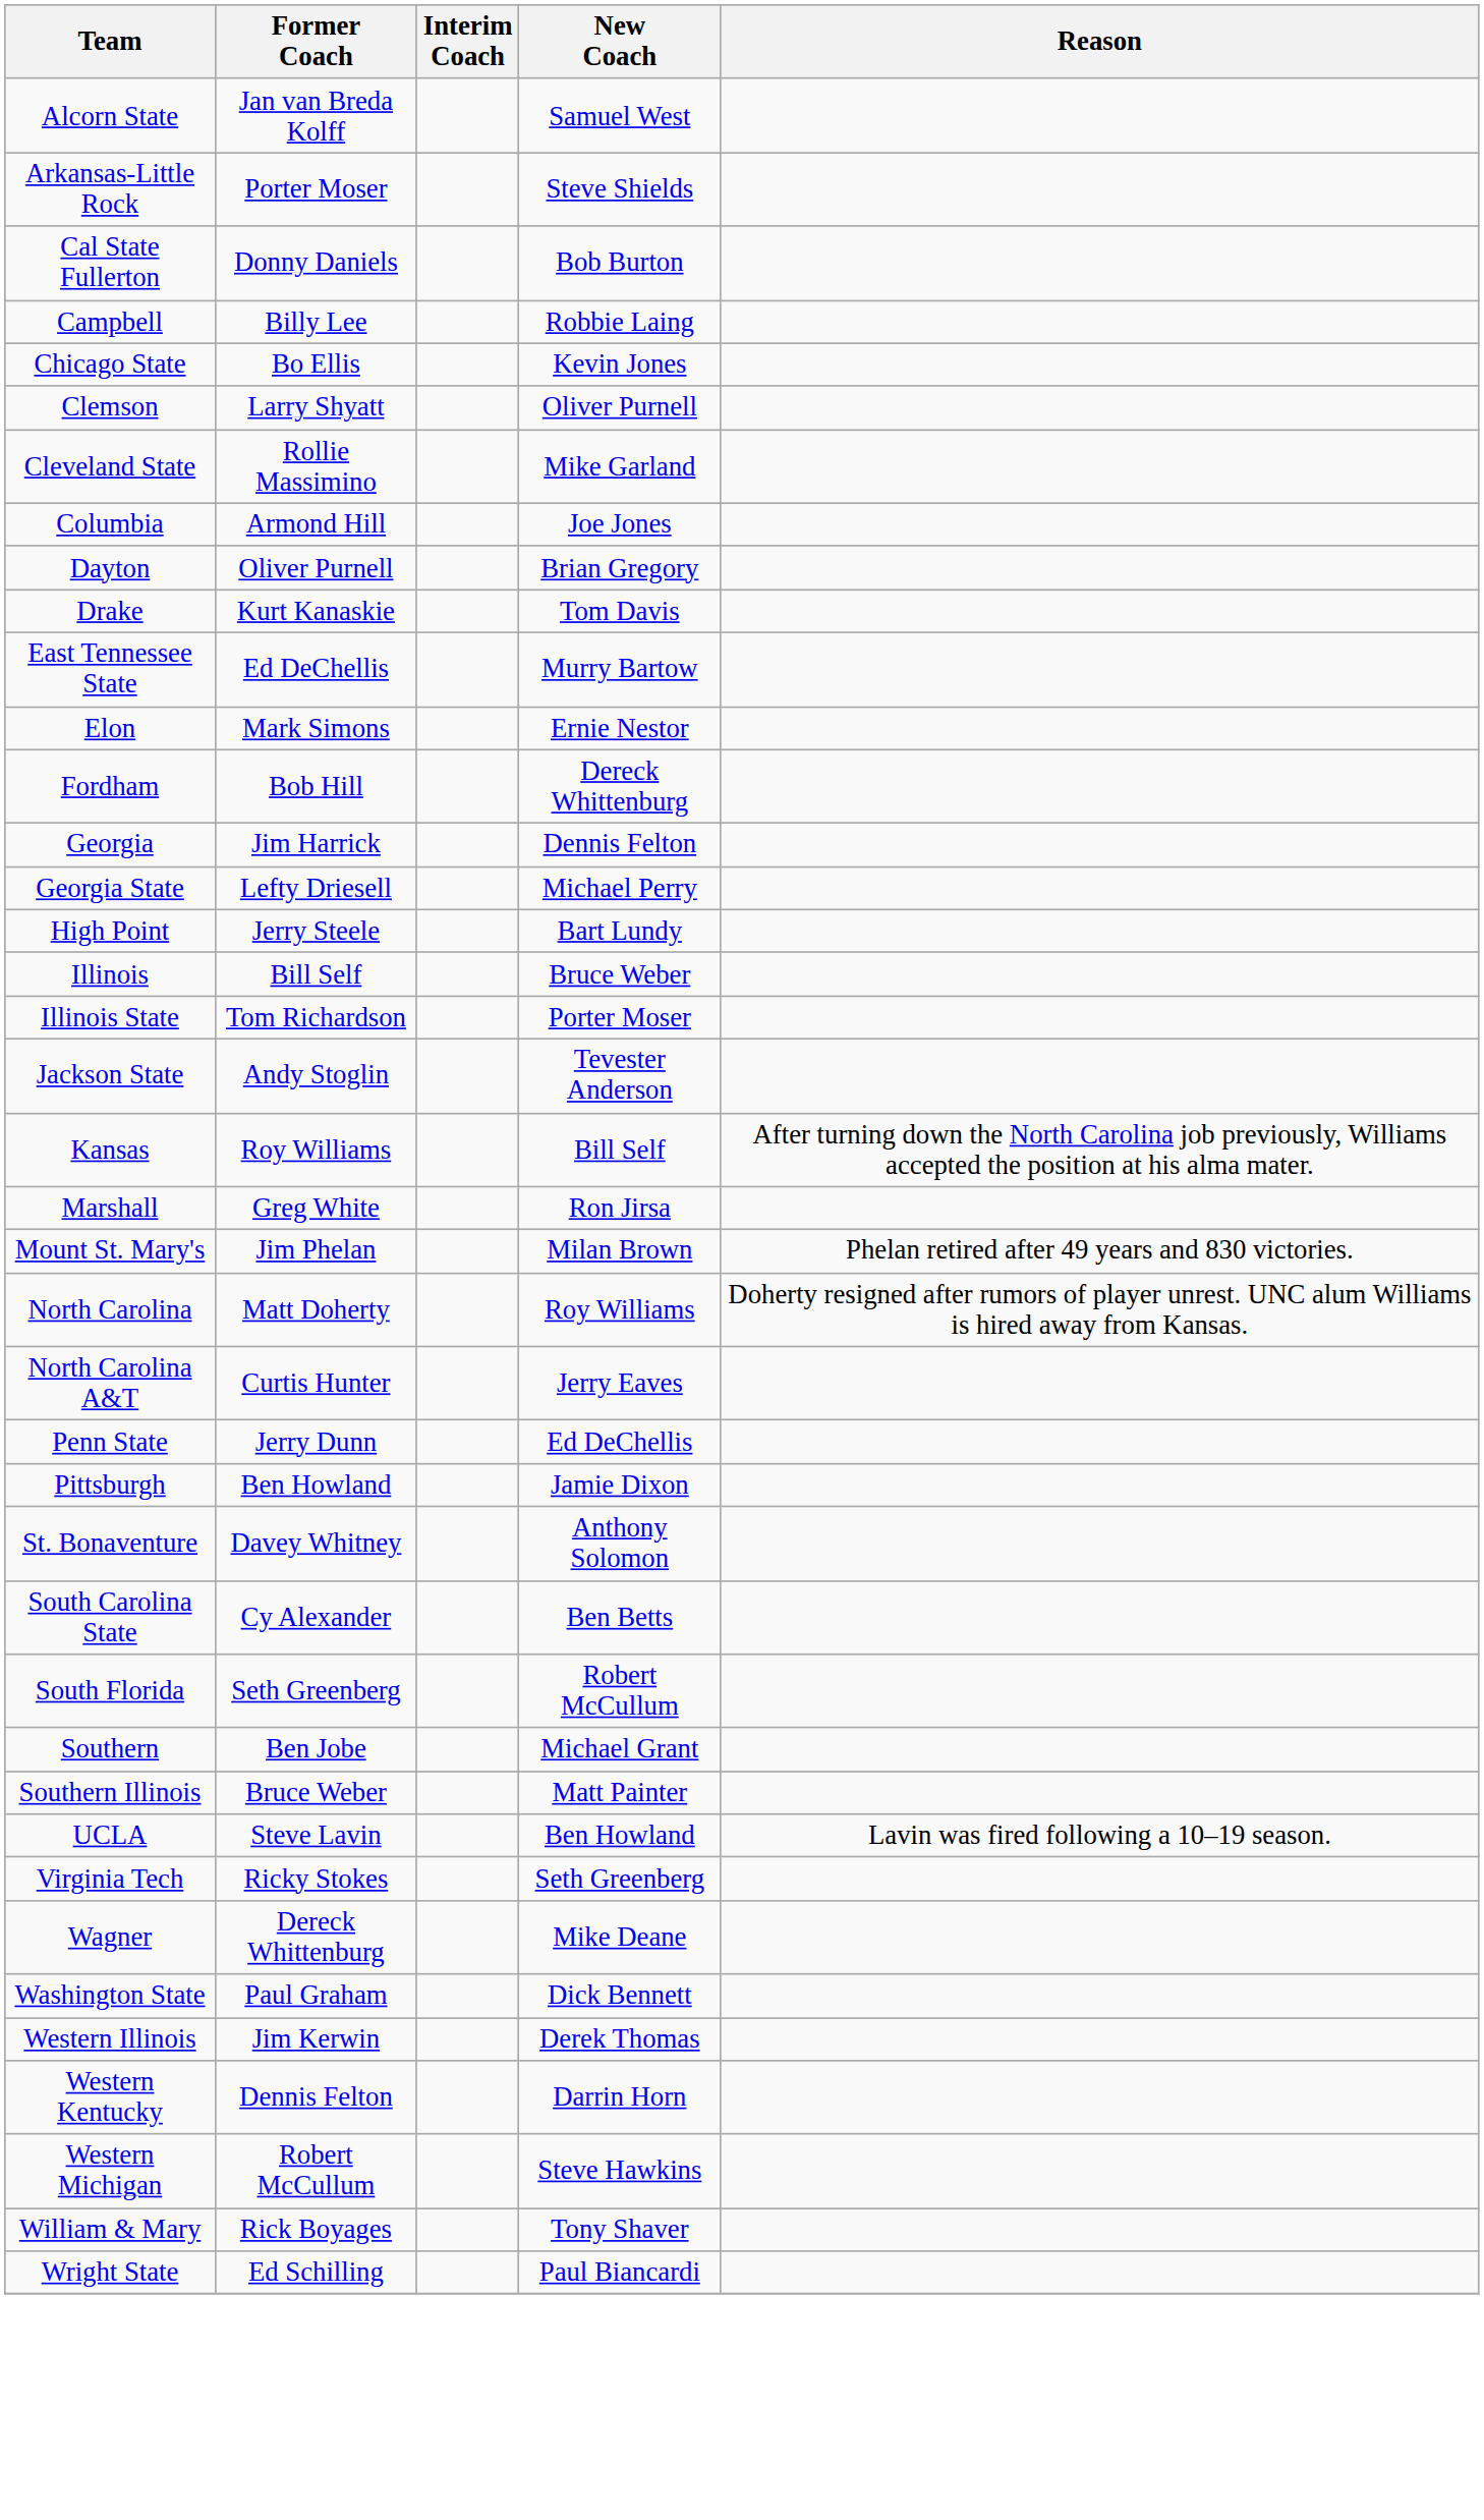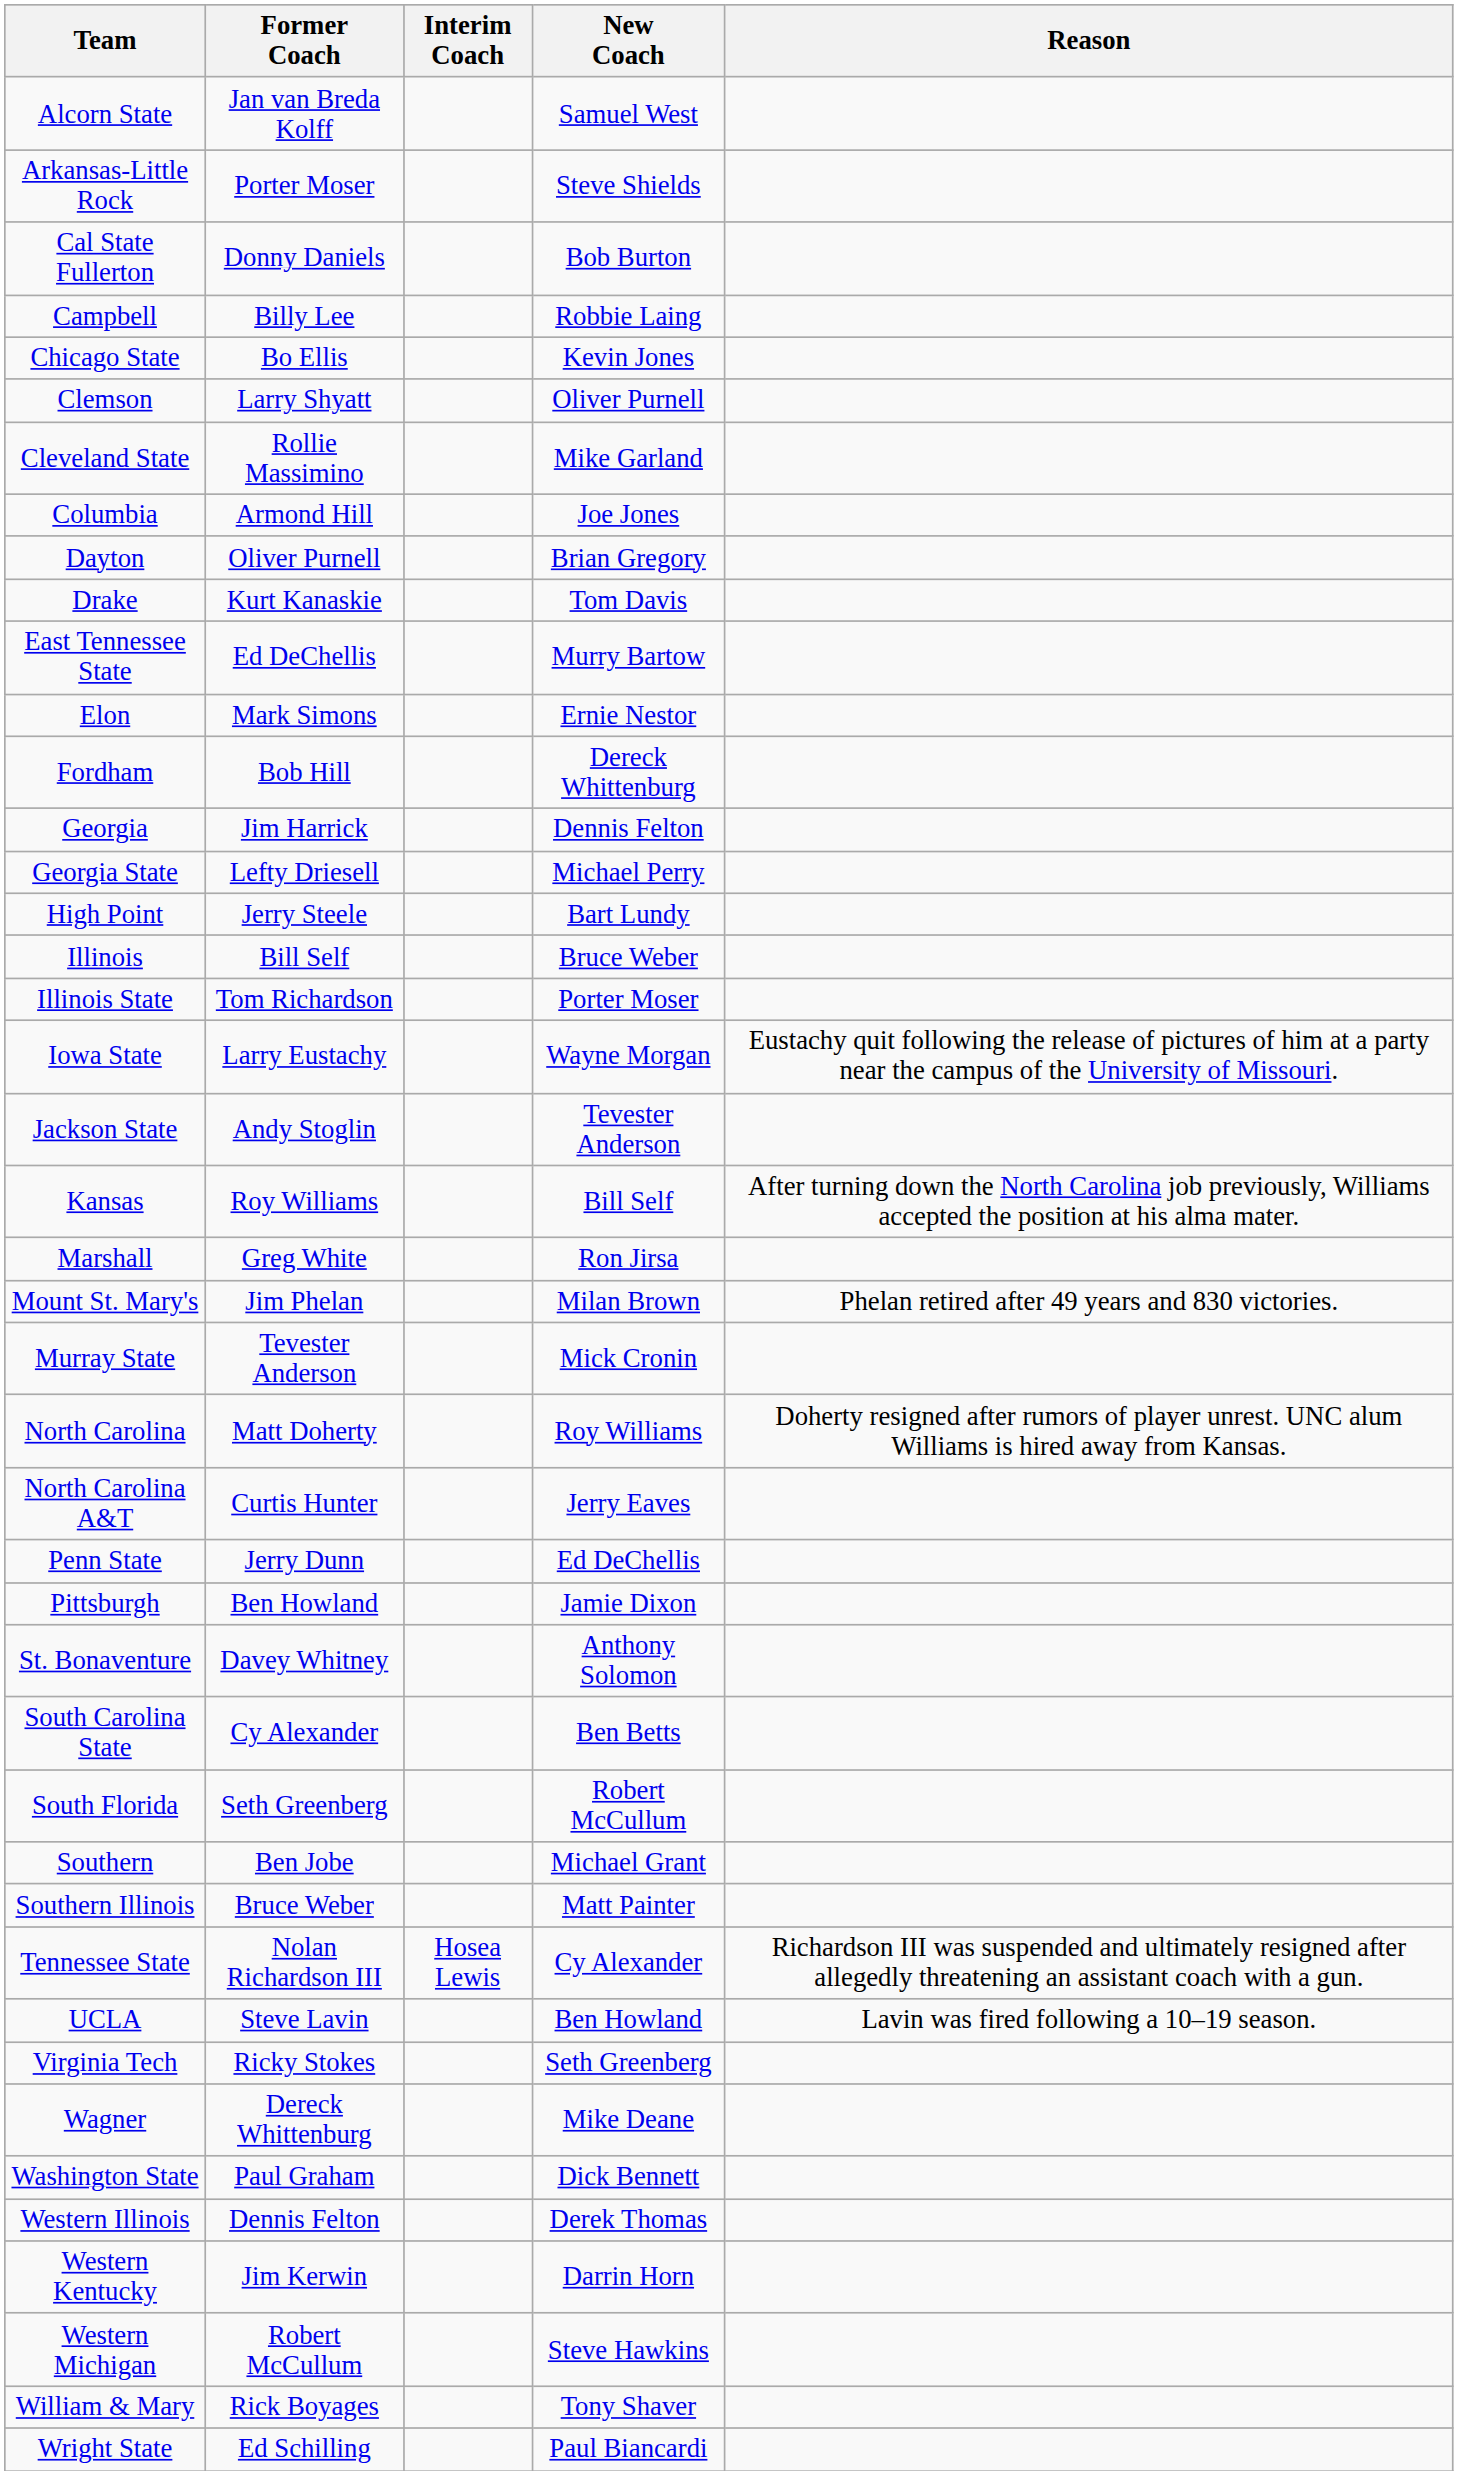+ row: Iowa State | Larry Eustachy | Wayne Morgan | Eustachy quit following the release of pictures of him at a party near the campus of the University of Missouri.
+ row: Murray State | Tevester Anderson | Mick Cronin
+ row: Tennessee State | Nolan Richardson III | Hosea Lewis | Cy Alexander | Richardson III was suspended and ultimately resigned after allegedly threatening an assistant coach with a gun.
Western Illinois | Former Coach: Jim Kerwin -> Dennis Felton
Western Kentucky | Former Coach: Dennis Felton -> Jim Kerwin
